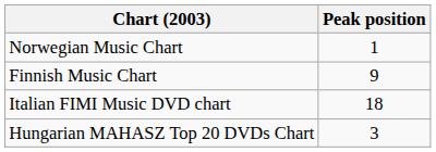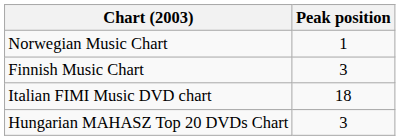Finnish Music Chart | Peak position: 9 -> 3
